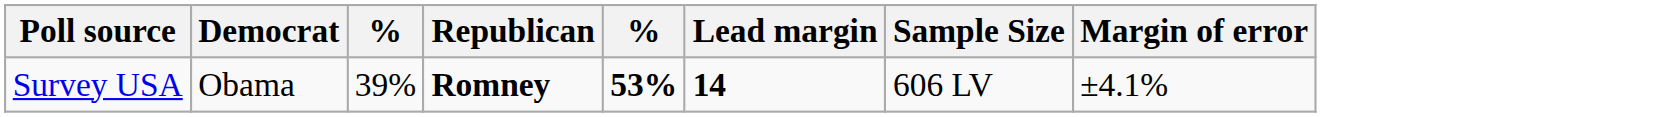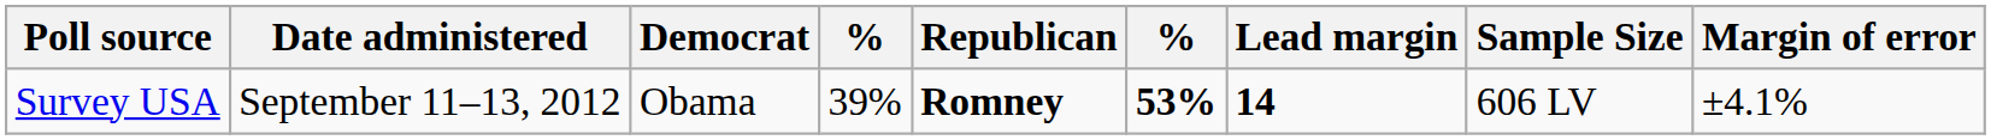+ column: Date administered | September 11–13, 2012
